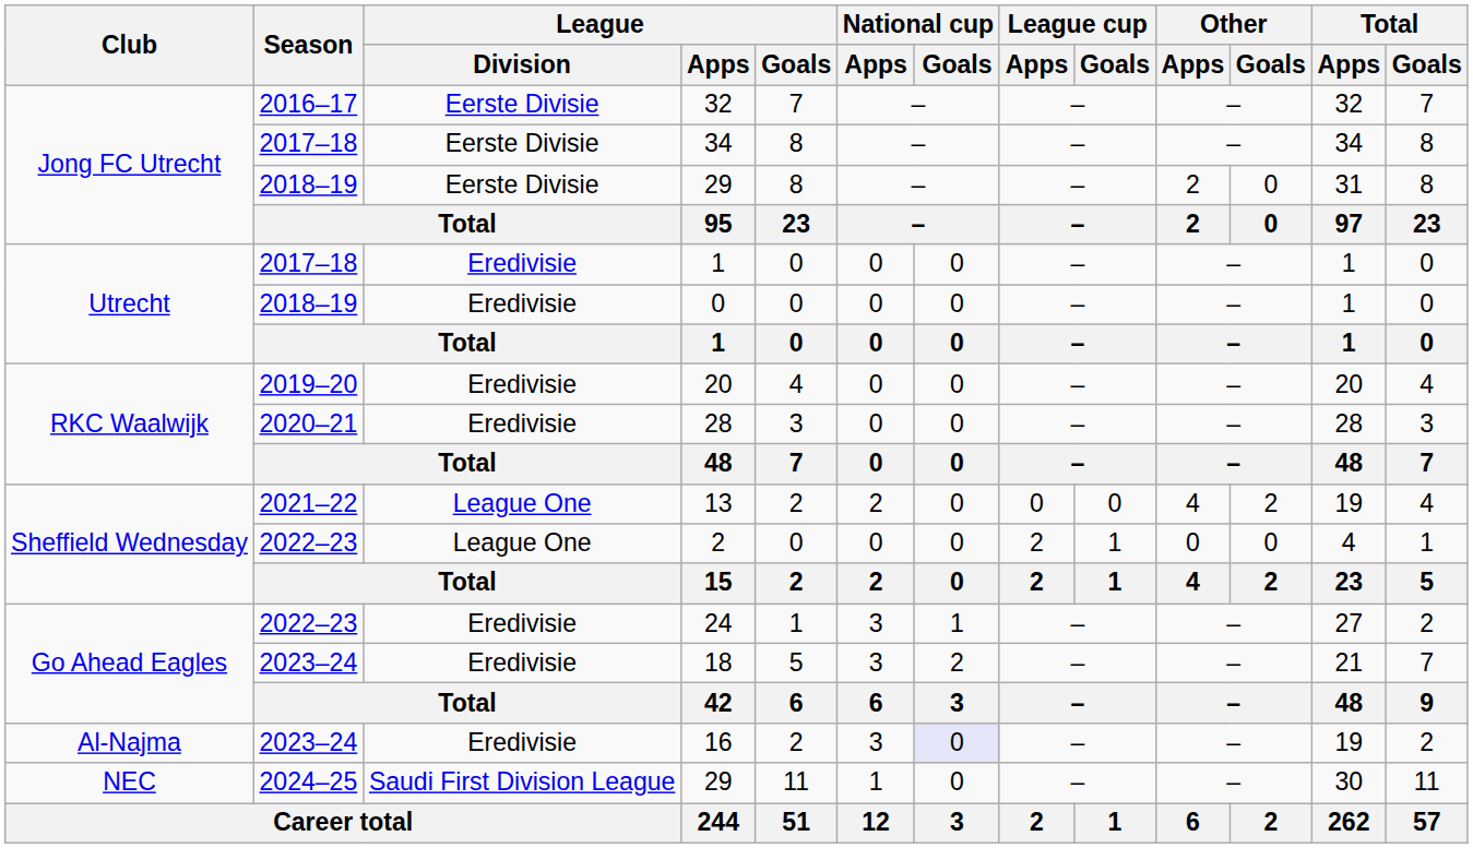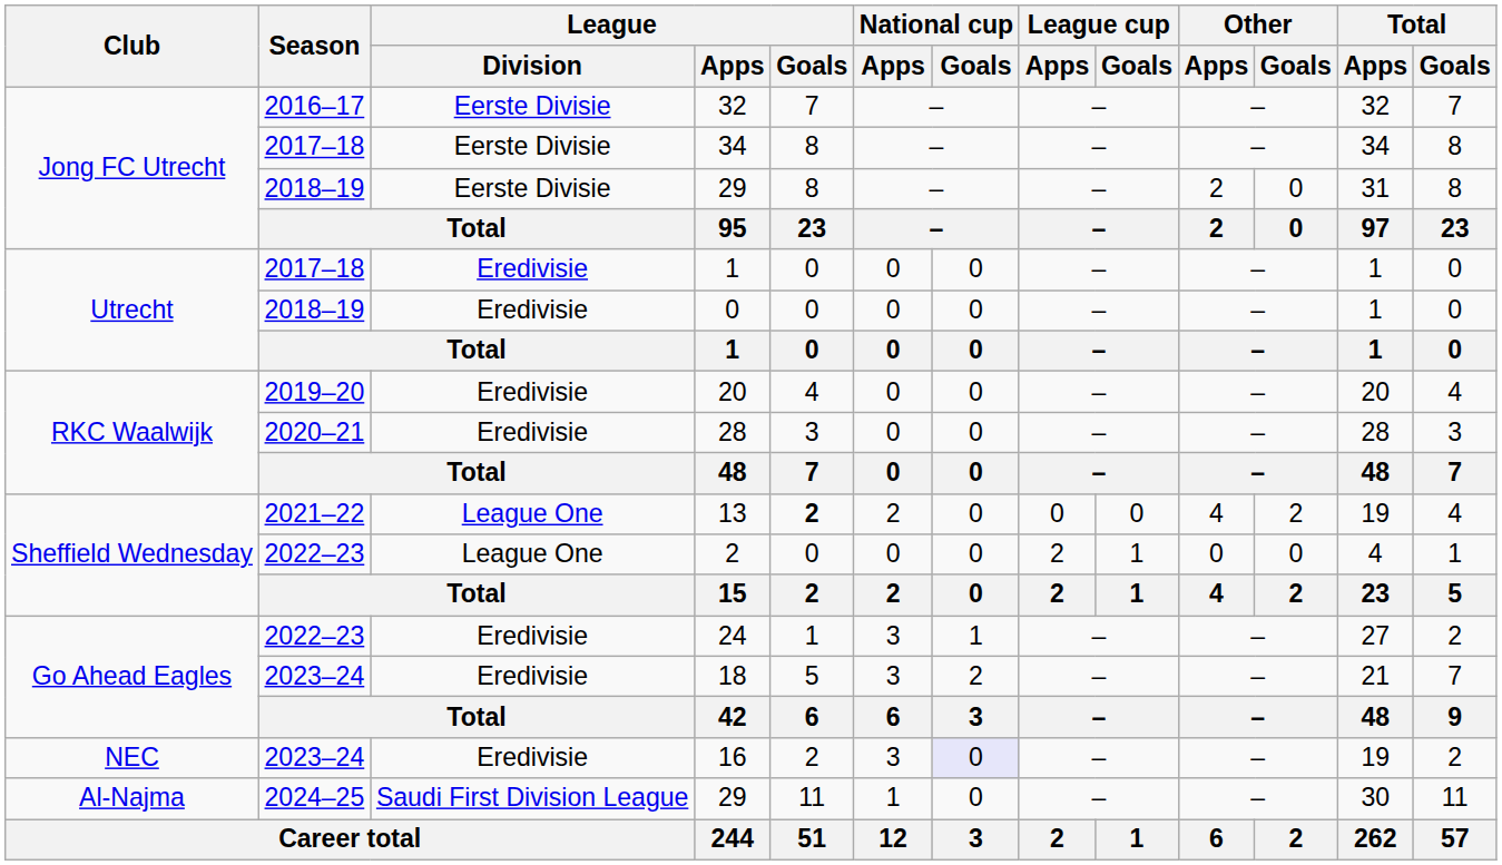13 | League / Goals: normal -> bold
16 | Club: Al-Najma -> NEC
2024–25 / 29 | Club: NEC -> Al-Najma
